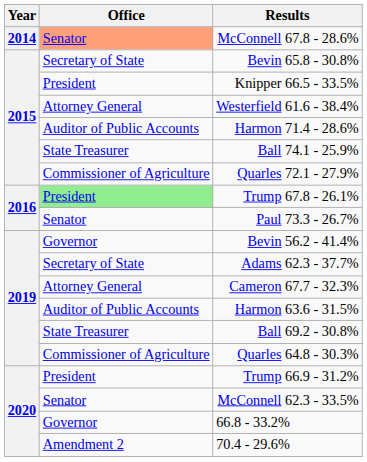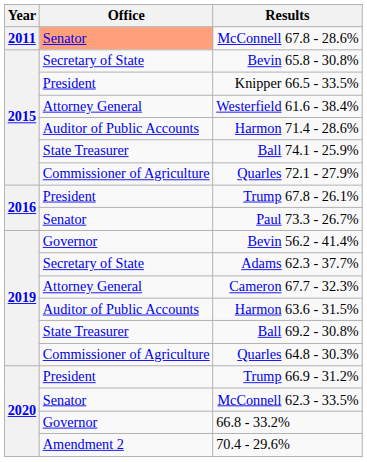McConnell 67.8 - 28.6% | Year: 2014 -> 2011
Trump 67.8 - 26.1% | Office: lightgreen background -> no background
